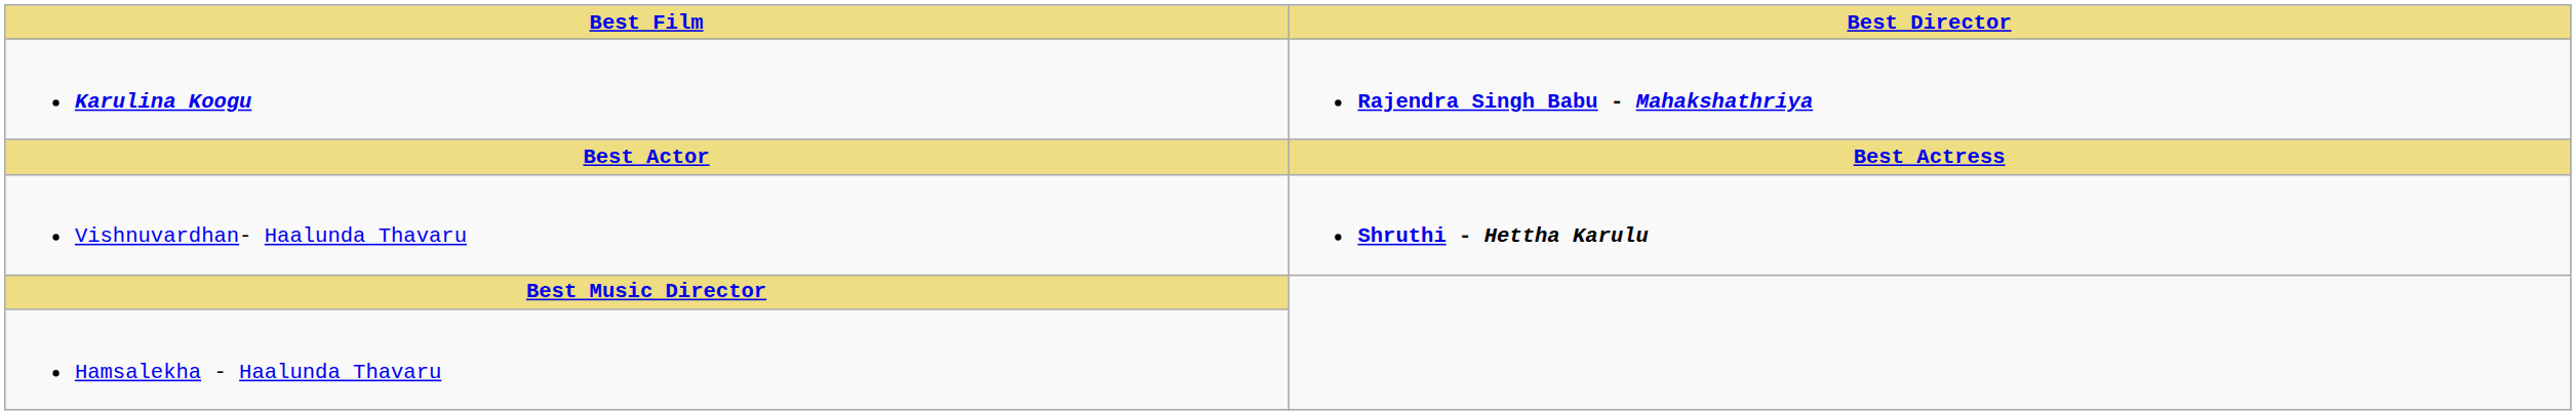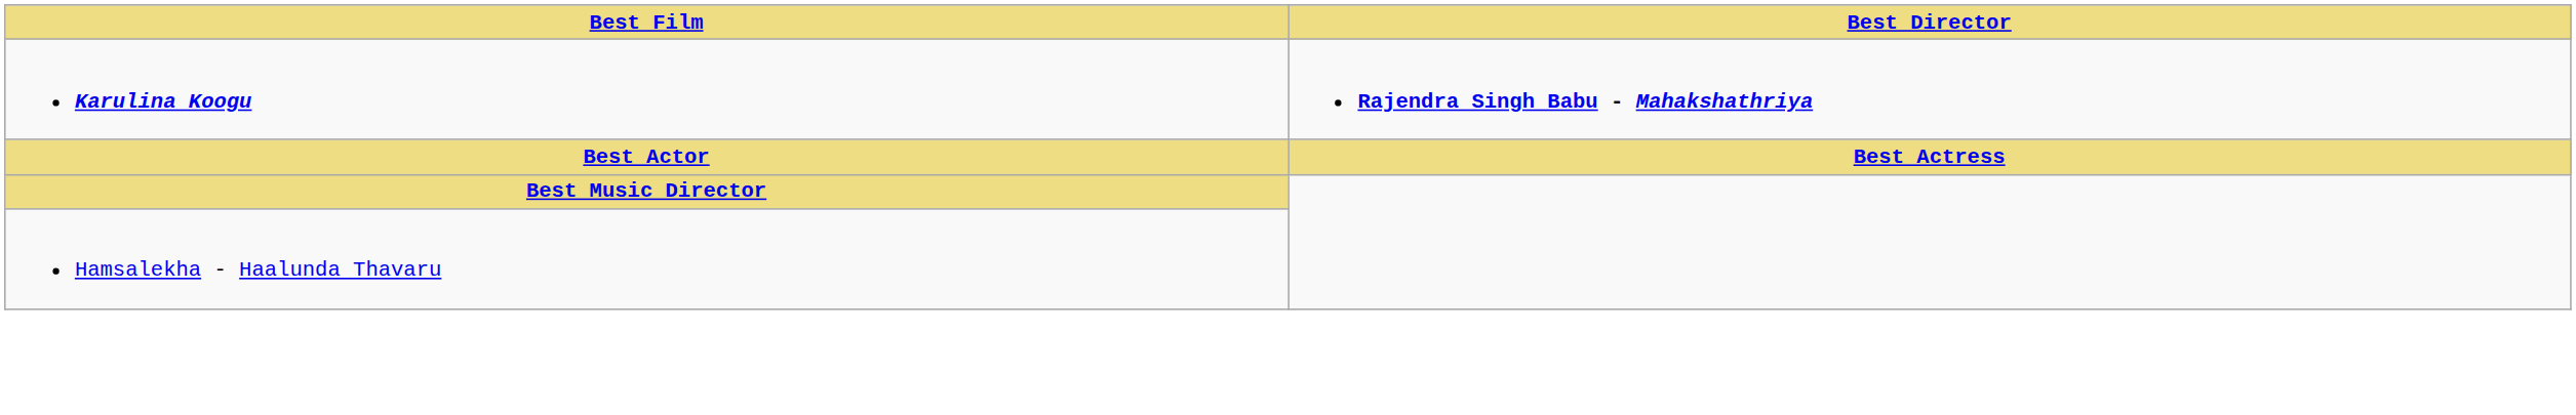- row: Vishnuvardhan- Haalunda Thavaru | Shruthi - Hettha Karulu
